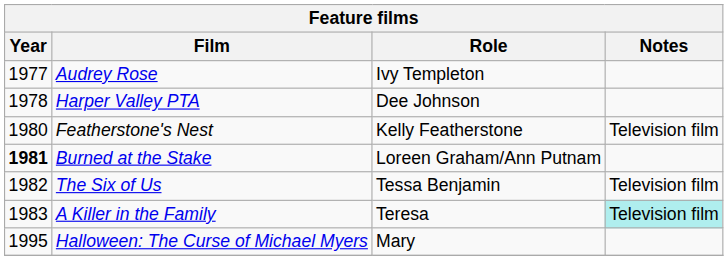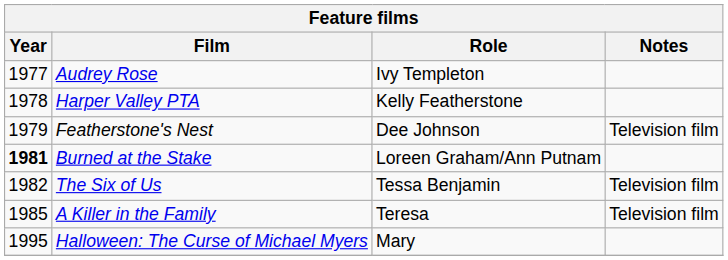Harper Valley PTA | Role: Dee Johnson -> Kelly Featherstone
Featherstone's Nest | Year: 1980 -> 1979
Featherstone's Nest | Role: Kelly Featherstone -> Dee Johnson
A Killer in the Family | Year: 1983 -> 1985
A Killer in the Family | Notes: paleturquoise background -> no background
